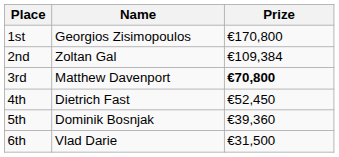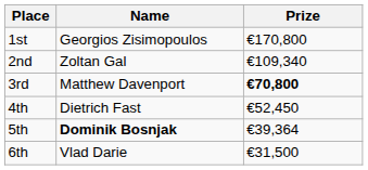2nd | Prize: €109,384 -> €109,340
5th | Name: normal -> bold
5th | Prize: €39,360 -> €39,364
